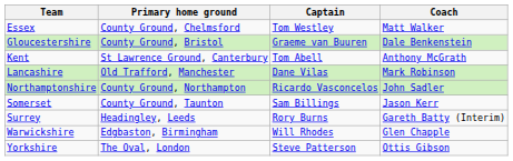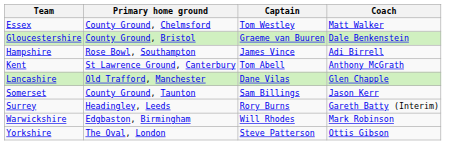+ row: Hampshire | Rose Bowl, Southampton | James Vince | Adi Birrell
Lancashire | Coach: Mark Robinson -> Glen Chapple
- row: Northamptonshire | County Ground, Northampton | Ricardo Vasconcelos | John Sadler
Warwickshire | Coach: Glen Chapple -> Mark Robinson
